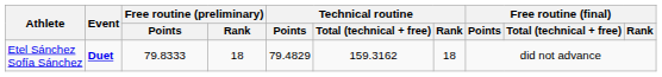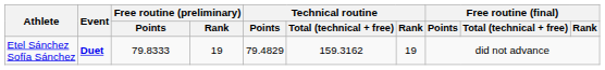Etel Sánchez Sofía Sánchez | Free routine (preliminary) / Rank: 18 -> 19
Etel Sánchez Sofía Sánchez | Technical routine / Rank: 18 -> 19
